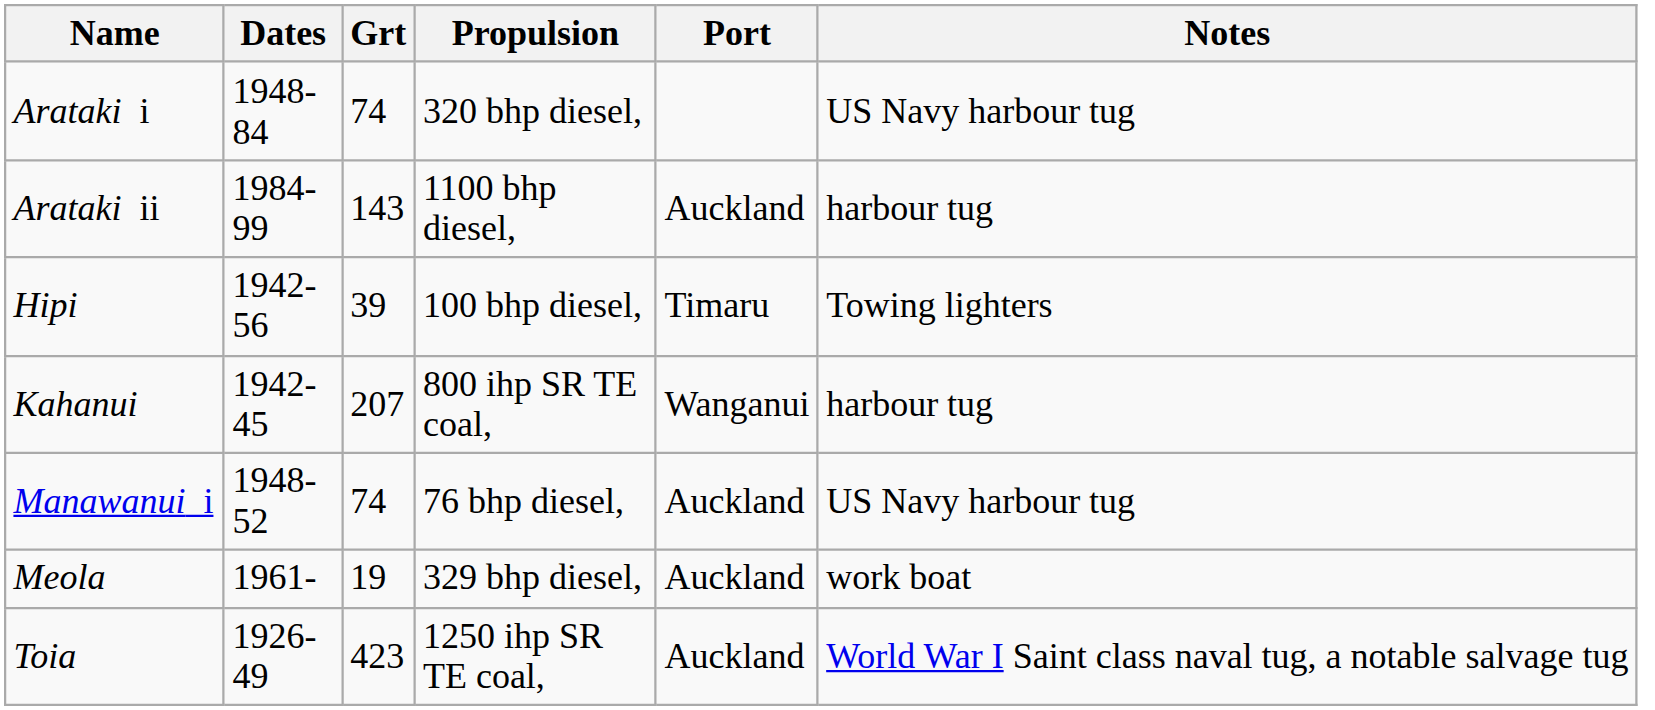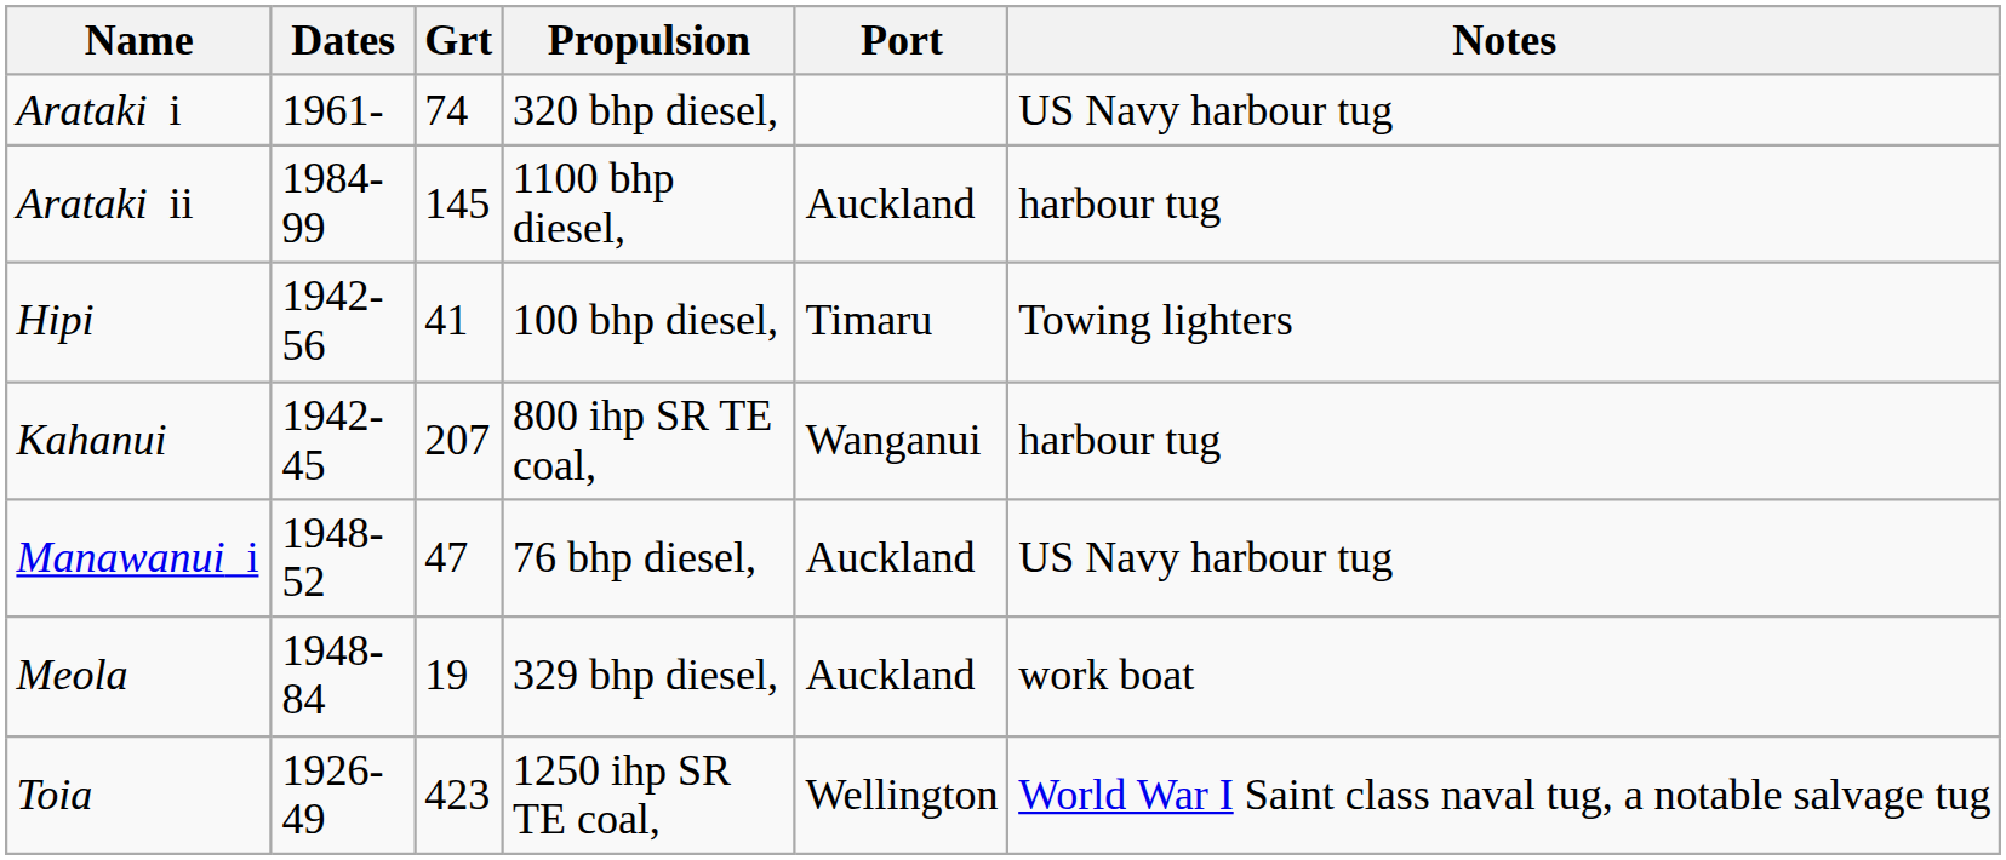Arataki i | Dates: 1948-84 -> 1961-
Arataki ii | Grt: 143 -> 145
Hipi | Grt: 39 -> 41
Manawanui i | Grt: 74 -> 47
Meola | Dates: 1961- -> 1948-84
Toia | Port: Auckland -> Wellington
